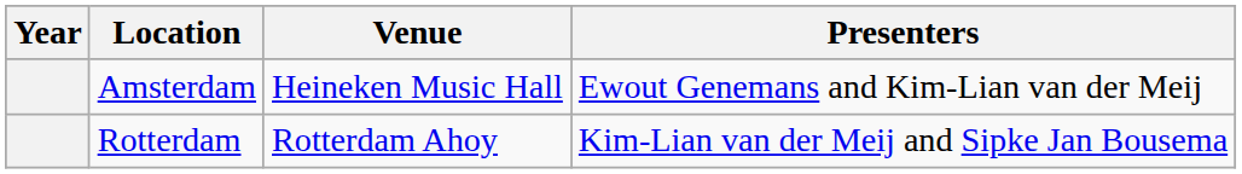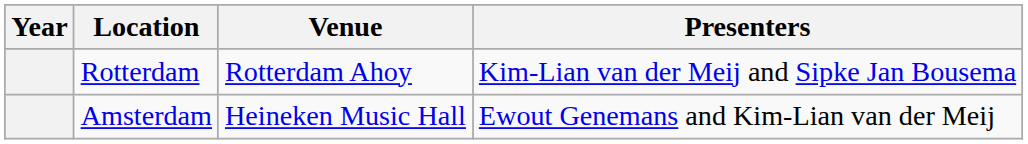rows swapped: Rotterdam <-> Amsterdam
